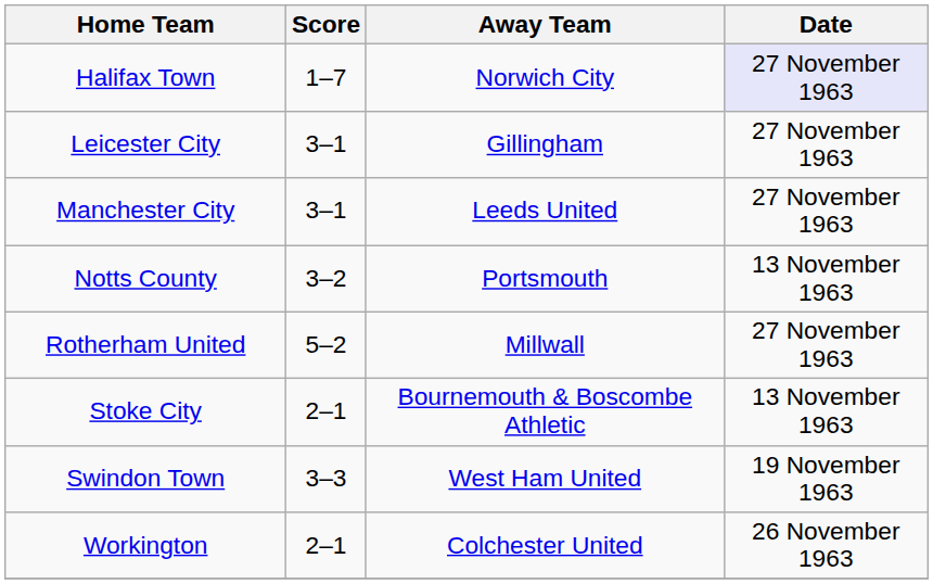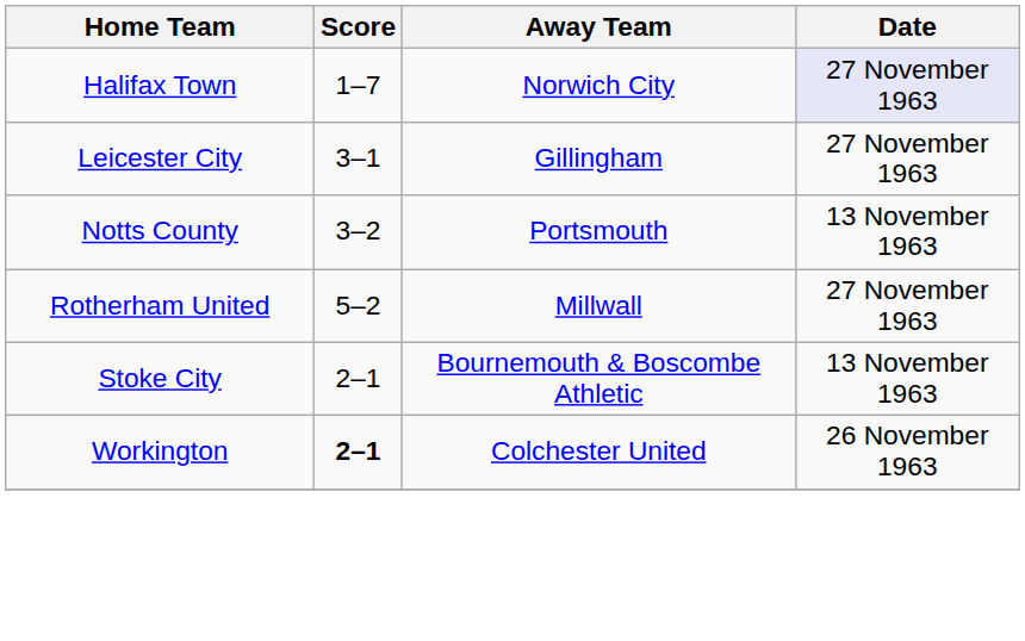- row: Manchester City | 3–1 | Leeds United | 27 November 1963
- row: Swindon Town | 3–3 | West Ham United | 19 November 1963
Workington | Score: normal -> bold
